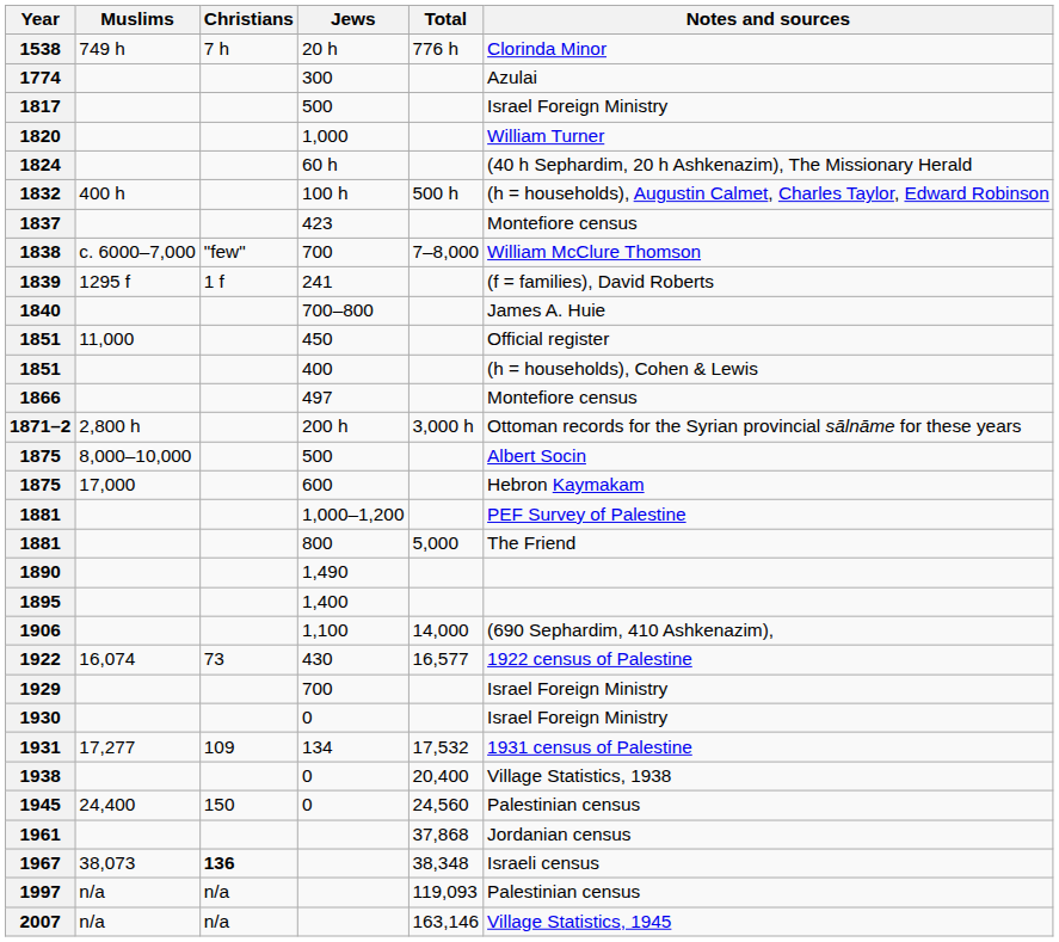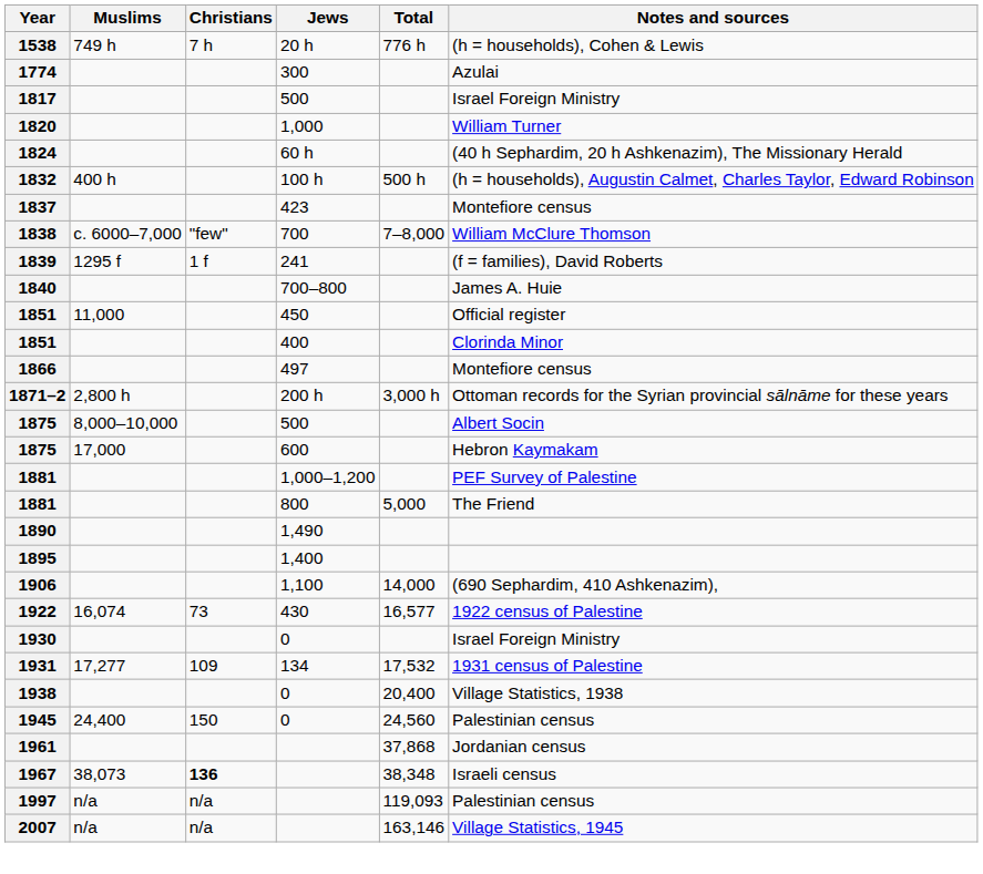1538 | Notes and sources: Clorinda Minor -> (h = households), Cohen & Lewis
1851 / 400 | Notes and sources: (h = households), Cohen & Lewis -> Clorinda Minor
- row: 1929 | 700 | Israel Foreign Ministry
